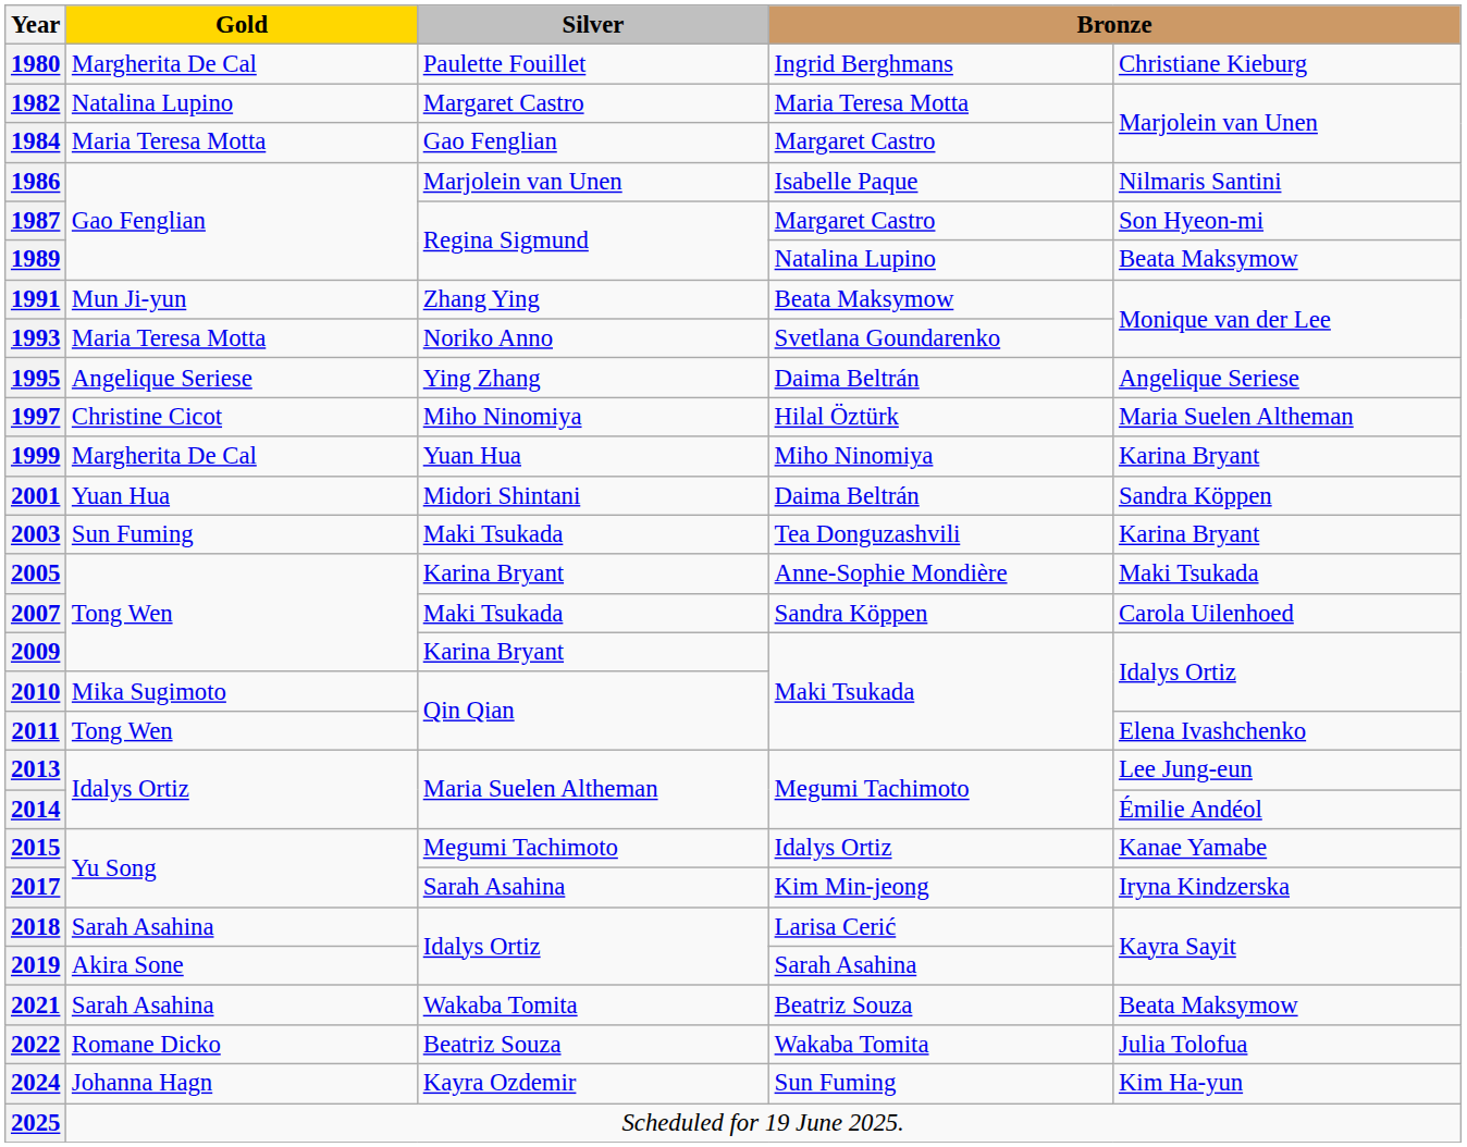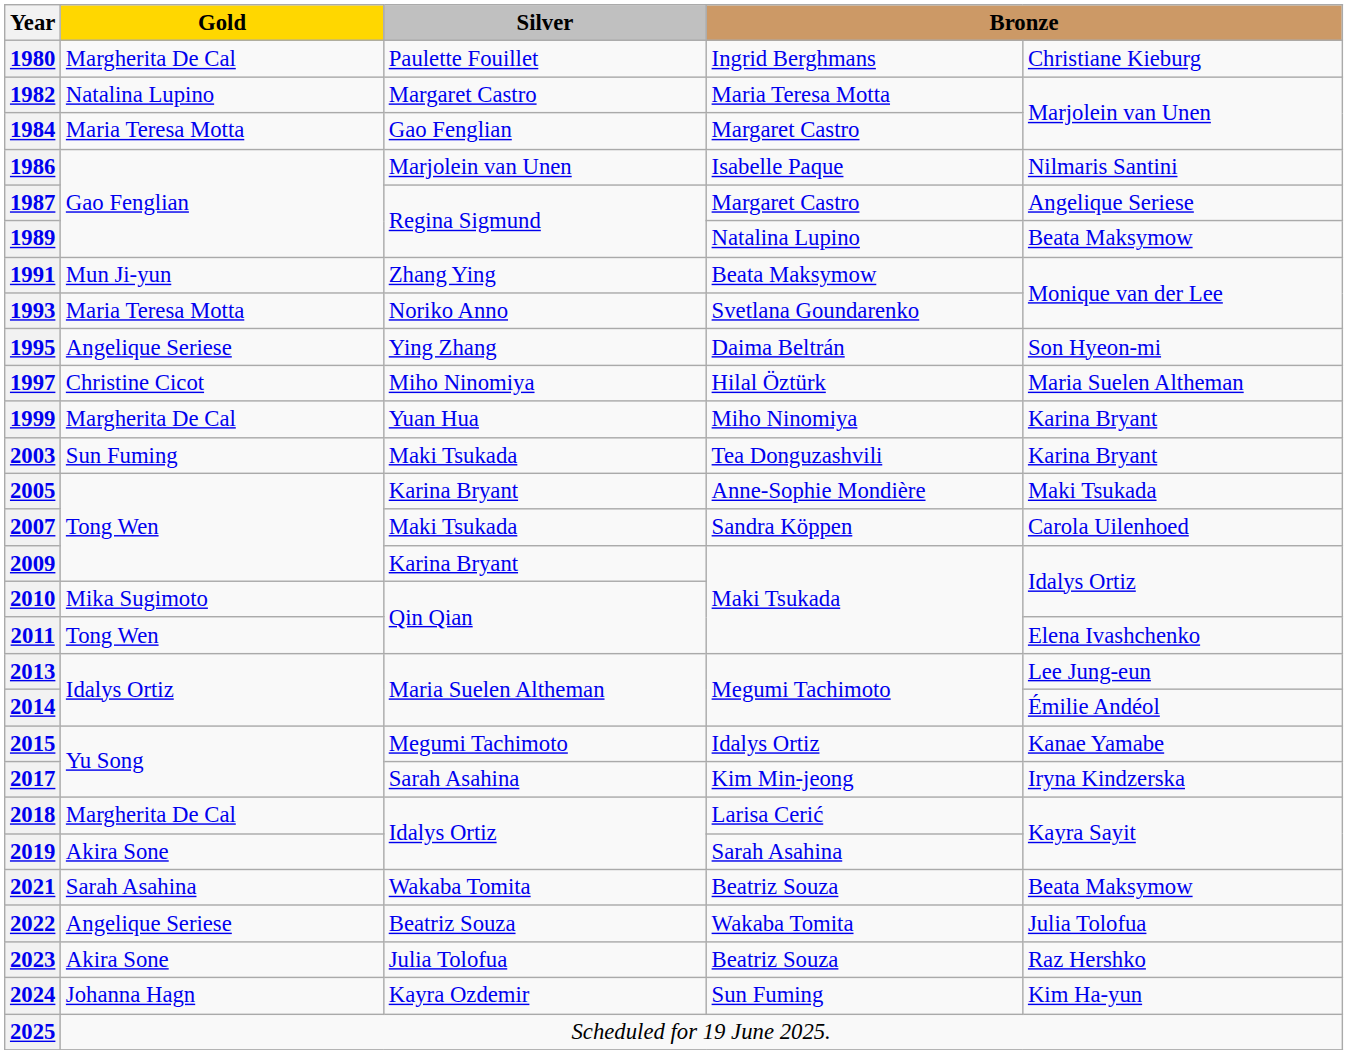1987 | column 5: Son Hyeon-mi -> Angelique Seriese
1995 | column 5: Angelique Seriese -> Son Hyeon-mi
- row: 2001 | Yuan Hua | Midori Shintani | Daima Beltrán | Sandra Köppen
2018 | Gold: Sarah Asahina -> Margherita De Cal
2022 | Gold: Romane Dicko -> Angelique Seriese
+ row: 2023 | Akira Sone | Julia Tolofua | Beatriz Souza | Raz Hershko
